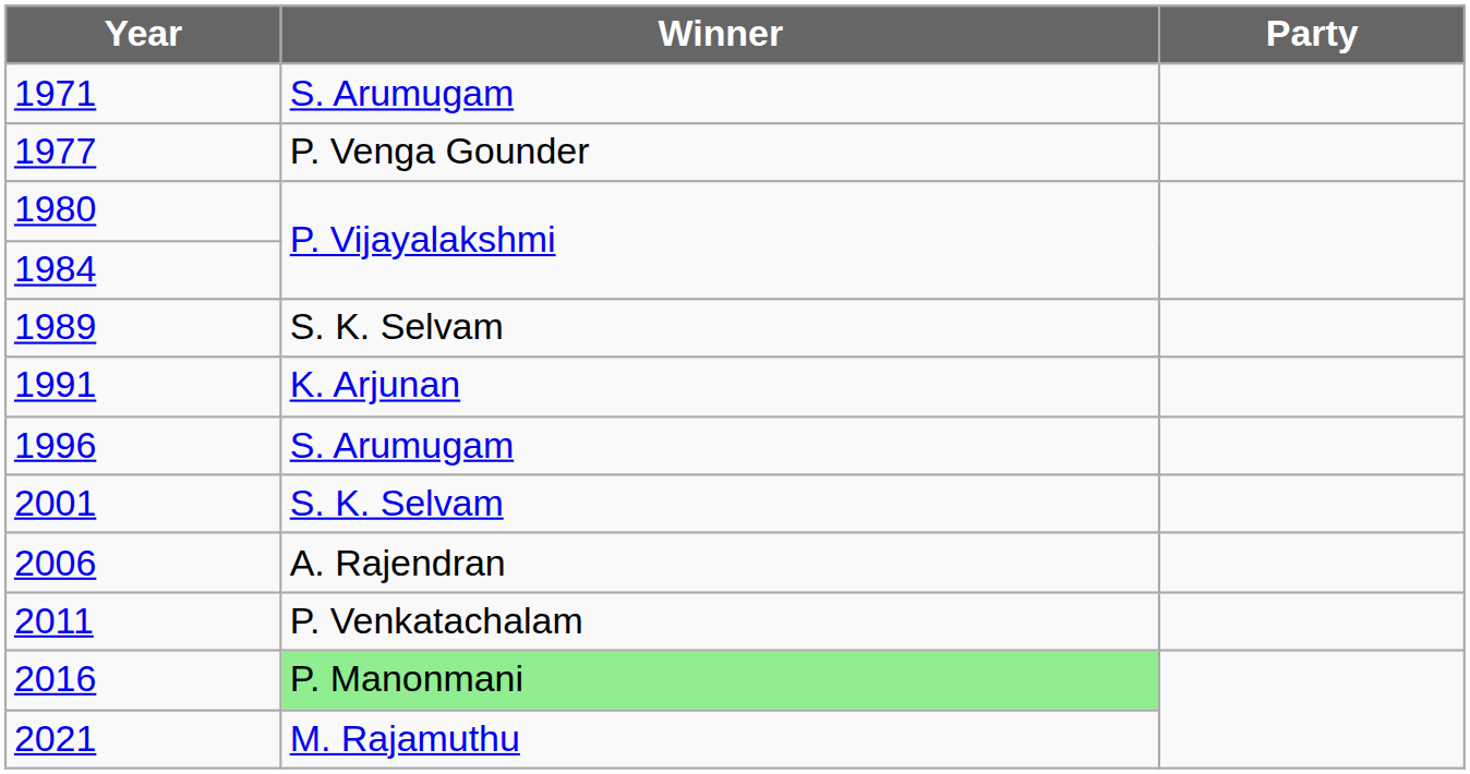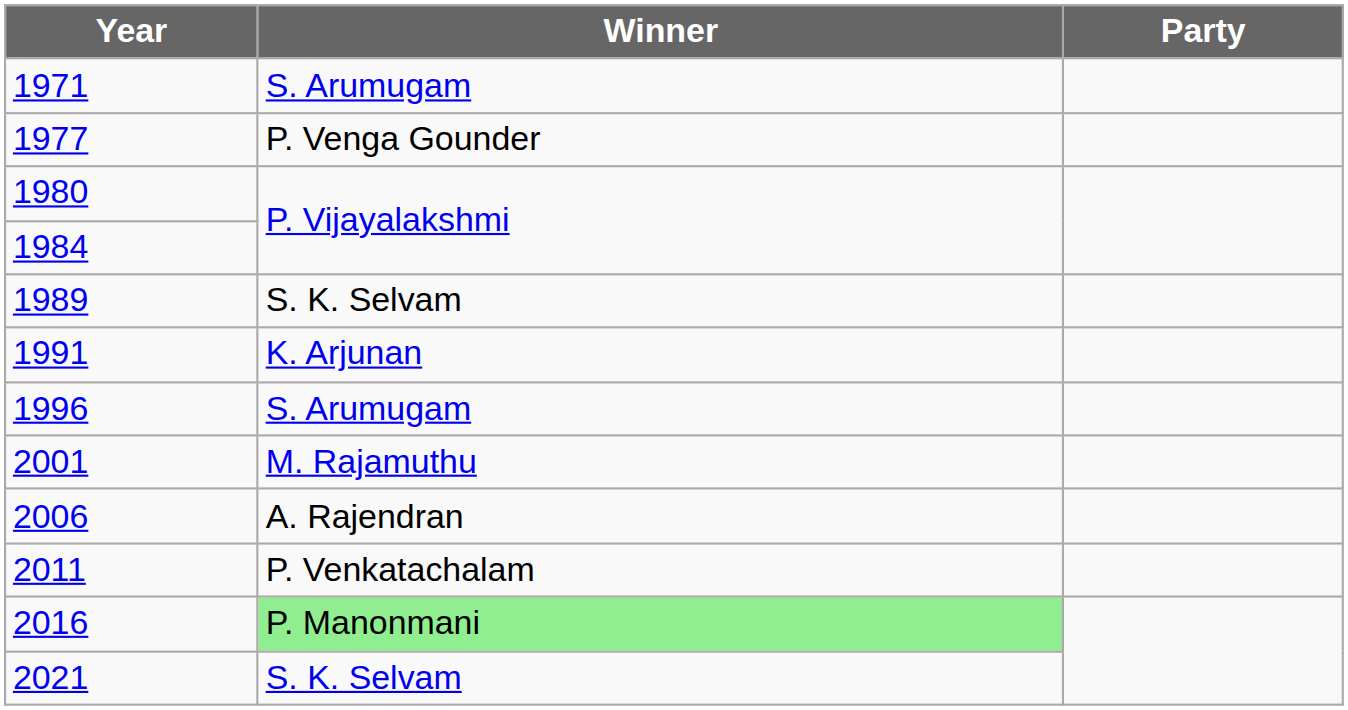2001 | Winner: S. K. Selvam -> M. Rajamuthu
2021 | Winner: M. Rajamuthu -> S. K. Selvam
